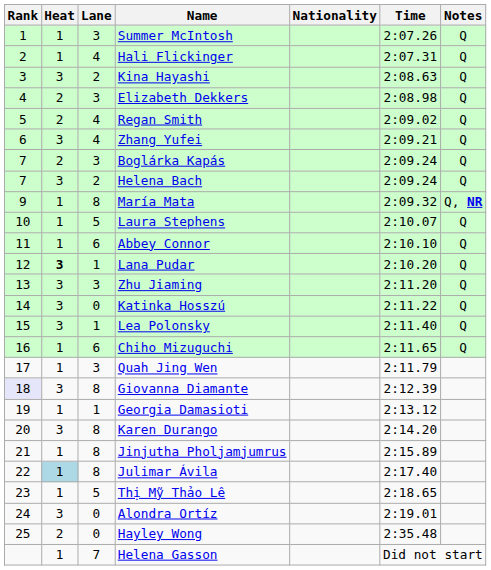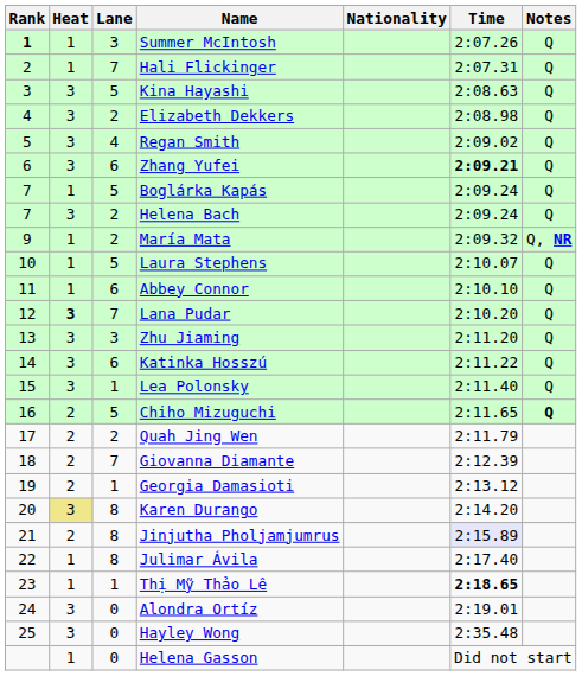Summer McIntosh | Rank: normal -> bold
Hali Flickinger | Lane: 4 -> 7
Kina Hayashi | Lane: 2 -> 5
Elizabeth Dekkers | Heat: 2 -> 3
Elizabeth Dekkers | Lane: 3 -> 2
Regan Smith | Heat: 2 -> 3
Zhang Yufei | Lane: 4 -> 6
Zhang Yufei | Time: normal -> bold
Boglárka Kapás | Heat: 2 -> 1
Boglárka Kapás | Lane: 3 -> 5
María Mata | Lane: 8 -> 2
Lana Pudar | Lane: 1 -> 7
Katinka Hosszú | Lane: 0 -> 6
Chiho Mizuguchi | Heat: 1 -> 2
Chiho Mizuguchi | Lane: 6 -> 5
Chiho Mizuguchi | Notes: normal -> bold
Quah Jing Wen | Heat: 1 -> 2
Quah Jing Wen | Lane: 3 -> 2
Giovanna Diamante | Rank: lavender background -> no background
Giovanna Diamante | Heat: 3 -> 2
Giovanna Diamante | Lane: 8 -> 7
Georgia Damasioti | Heat: 1 -> 2
Karen Durango | Heat: no background -> khaki background
Jinjutha Pholjamjumrus | Heat: 1 -> 2
Jinjutha Pholjamjumrus | Time: no background -> lavender background
Julimar Ávila | Heat: lightblue background -> no background
Thị Mỹ Thảo Lê | Lane: 5 -> 1
Thị Mỹ Thảo Lê | Time: normal -> bold
Hayley Wong | Heat: 2 -> 3
Helena Gasson | Lane: 7 -> 0
